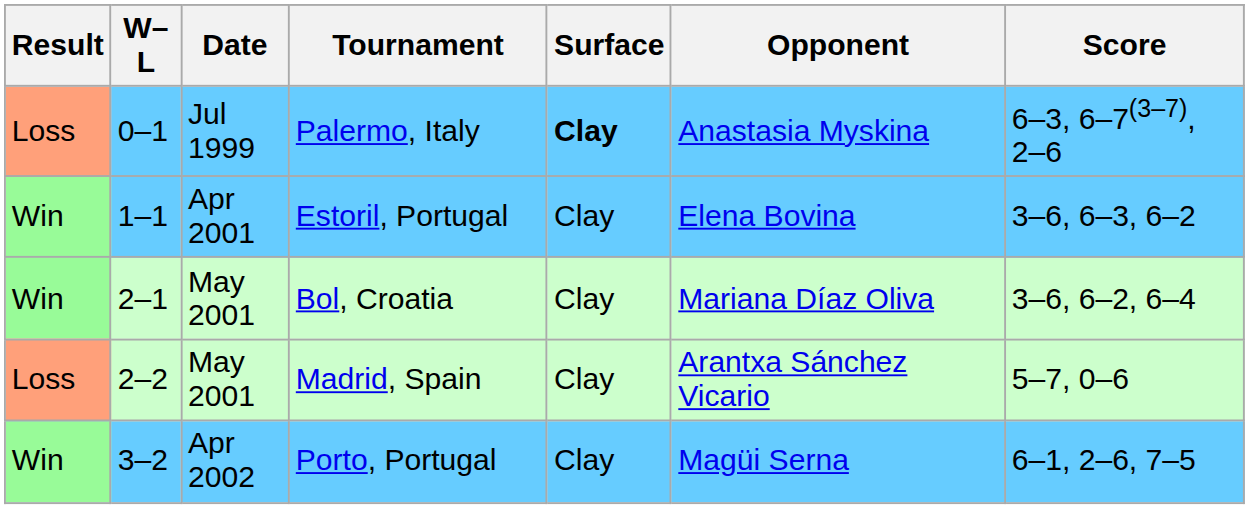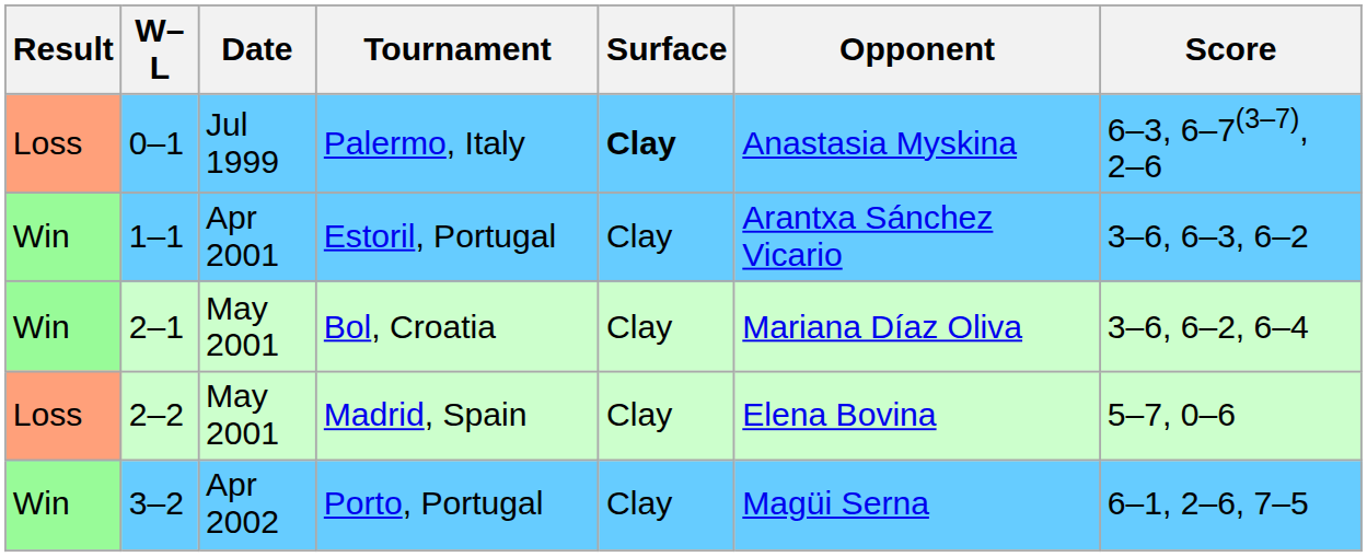Estoril, Portugal | Opponent: Elena Bovina -> Arantxa Sánchez Vicario
Madrid, Spain | Opponent: Arantxa Sánchez Vicario -> Elena Bovina
